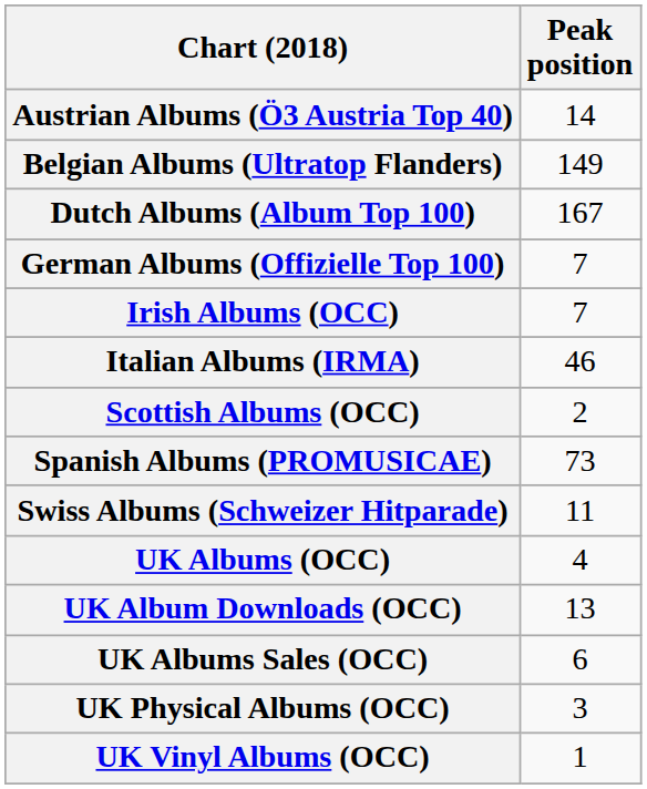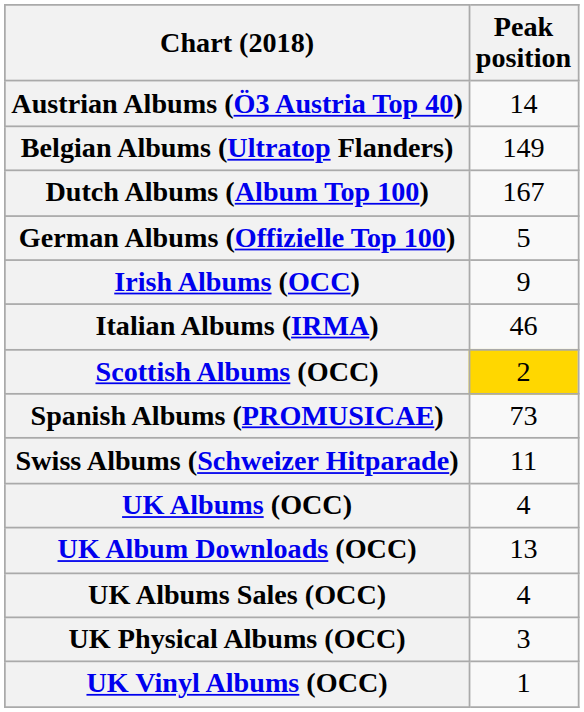German Albums (Offizielle Top 100) | Peak position: 7 -> 5
Irish Albums (OCC) | Peak position: 7 -> 9
Scottish Albums (OCC) | Peak position: no background -> gold background
UK Albums Sales (OCC) | Peak position: 6 -> 4
